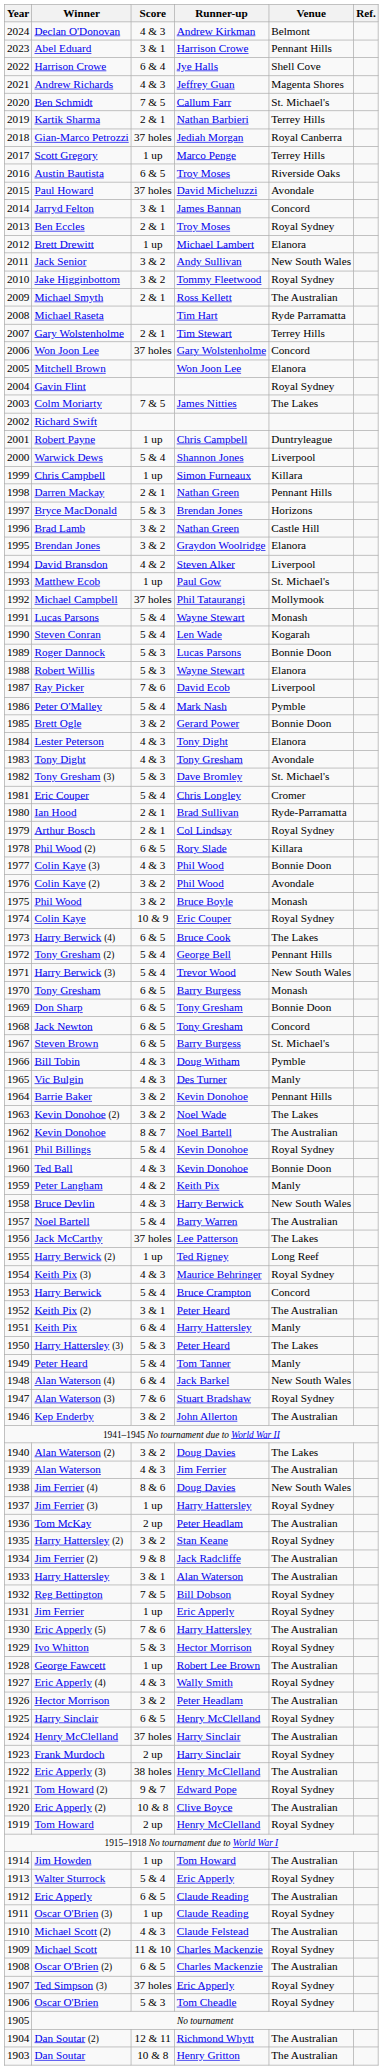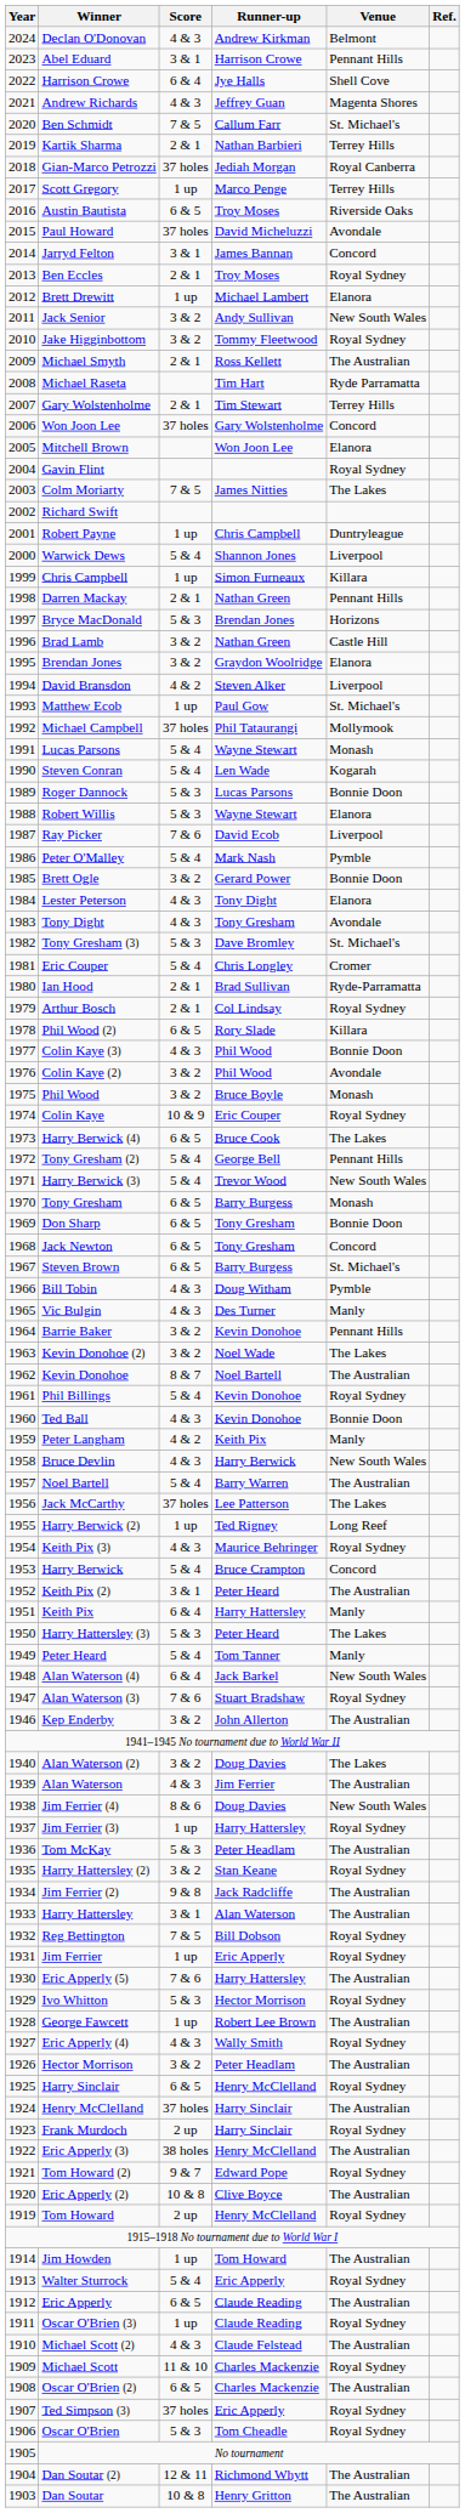Tom McKay | Score: 2 up -> 5 & 3
